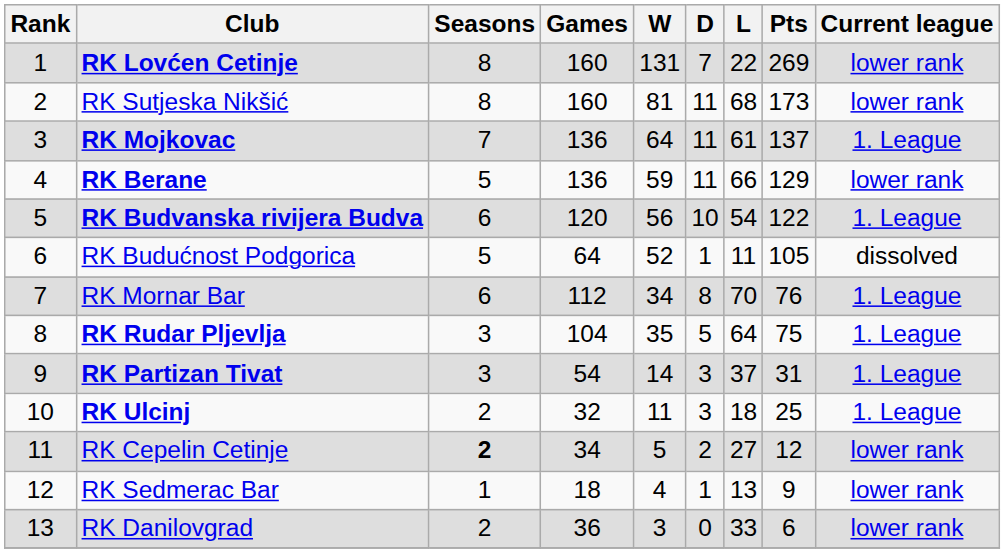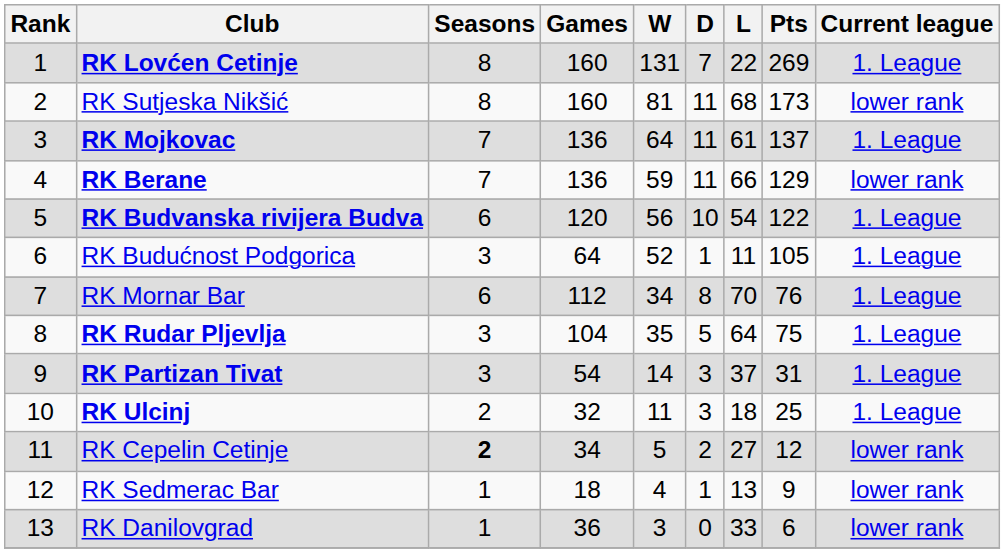RK Lovćen Cetinje | Current league: lower rank -> 1. League
RK Berane | Seasons: 5 -> 7
RK Budućnost Podgorica | Seasons: 5 -> 3
RK Budućnost Podgorica | Current league: dissolved -> 1. League
RK Danilovgrad | Seasons: 2 -> 1
